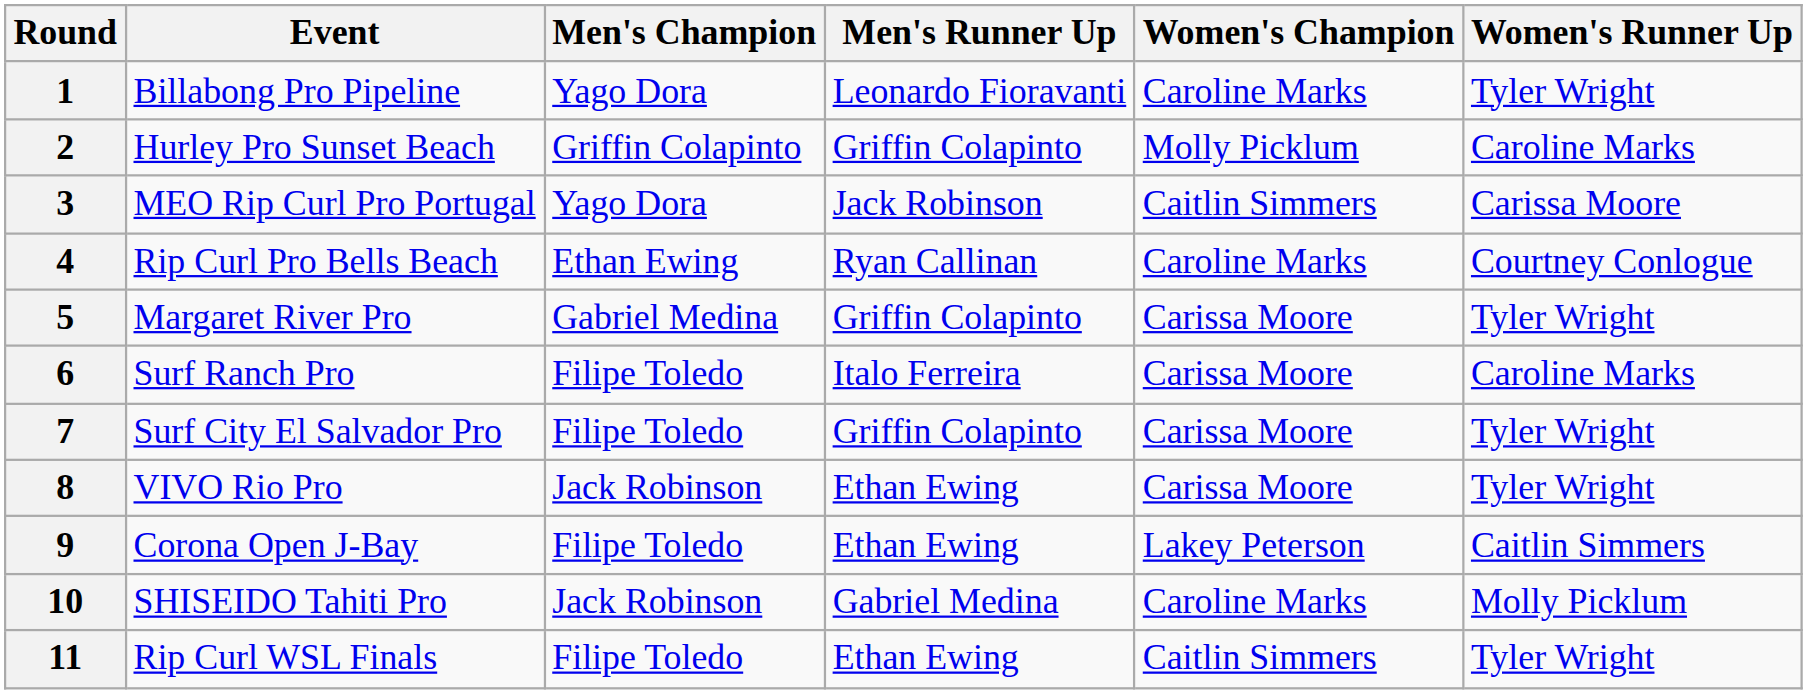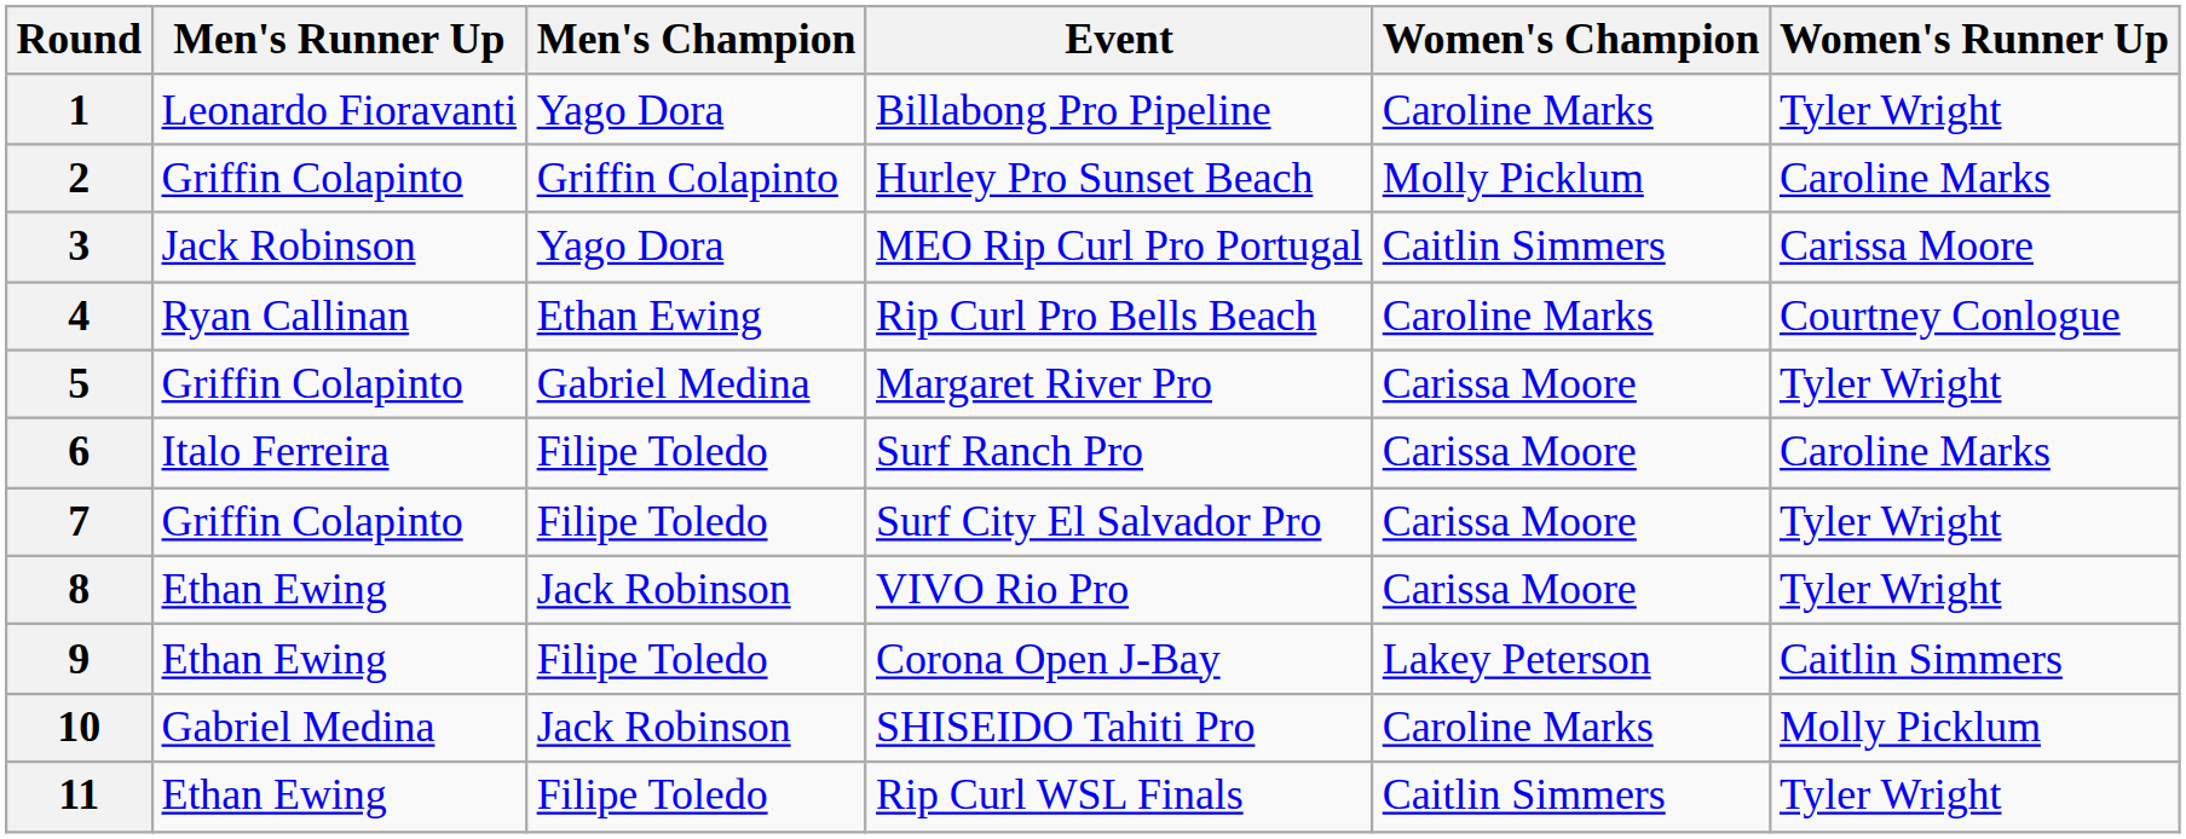columns swapped: Event <-> Men's Runner Up
